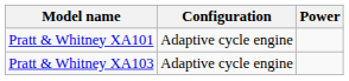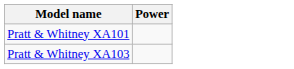- column: Configuration | Adaptive cycle engine | Adaptive cycle engine
